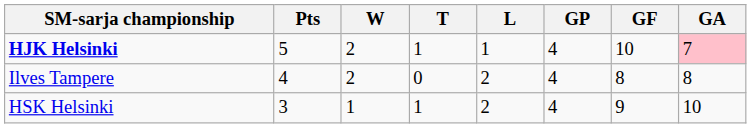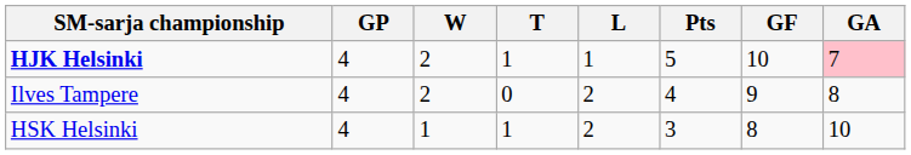columns swapped: GP <-> Pts
Ilves Tampere | GF: 8 -> 9
HSK Helsinki | GF: 9 -> 8
